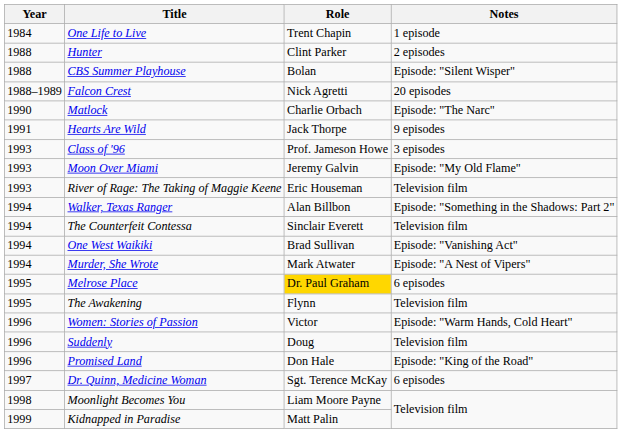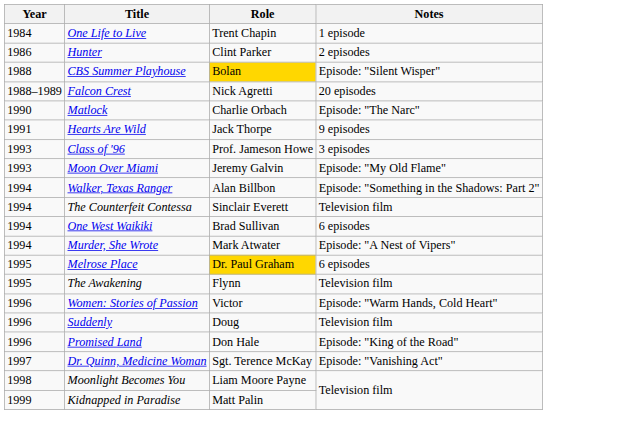Hunter | Year: 1988 -> 1986
CBS Summer Playhouse | Role: no background -> gold background
- row: 1993 | River of Rage: The Taking of Maggie Keene | Eric Houseman | Television film
One West Waikiki | Notes: Episode: "Vanishing Act" -> 6 episodes
Dr. Quinn, Medicine Woman | Notes: 6 episodes -> Episode: "Vanishing Act"
